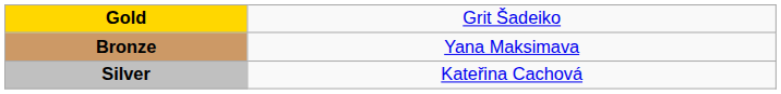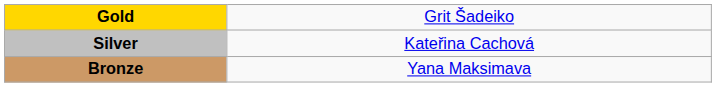rows swapped: Silver <-> Bronze
